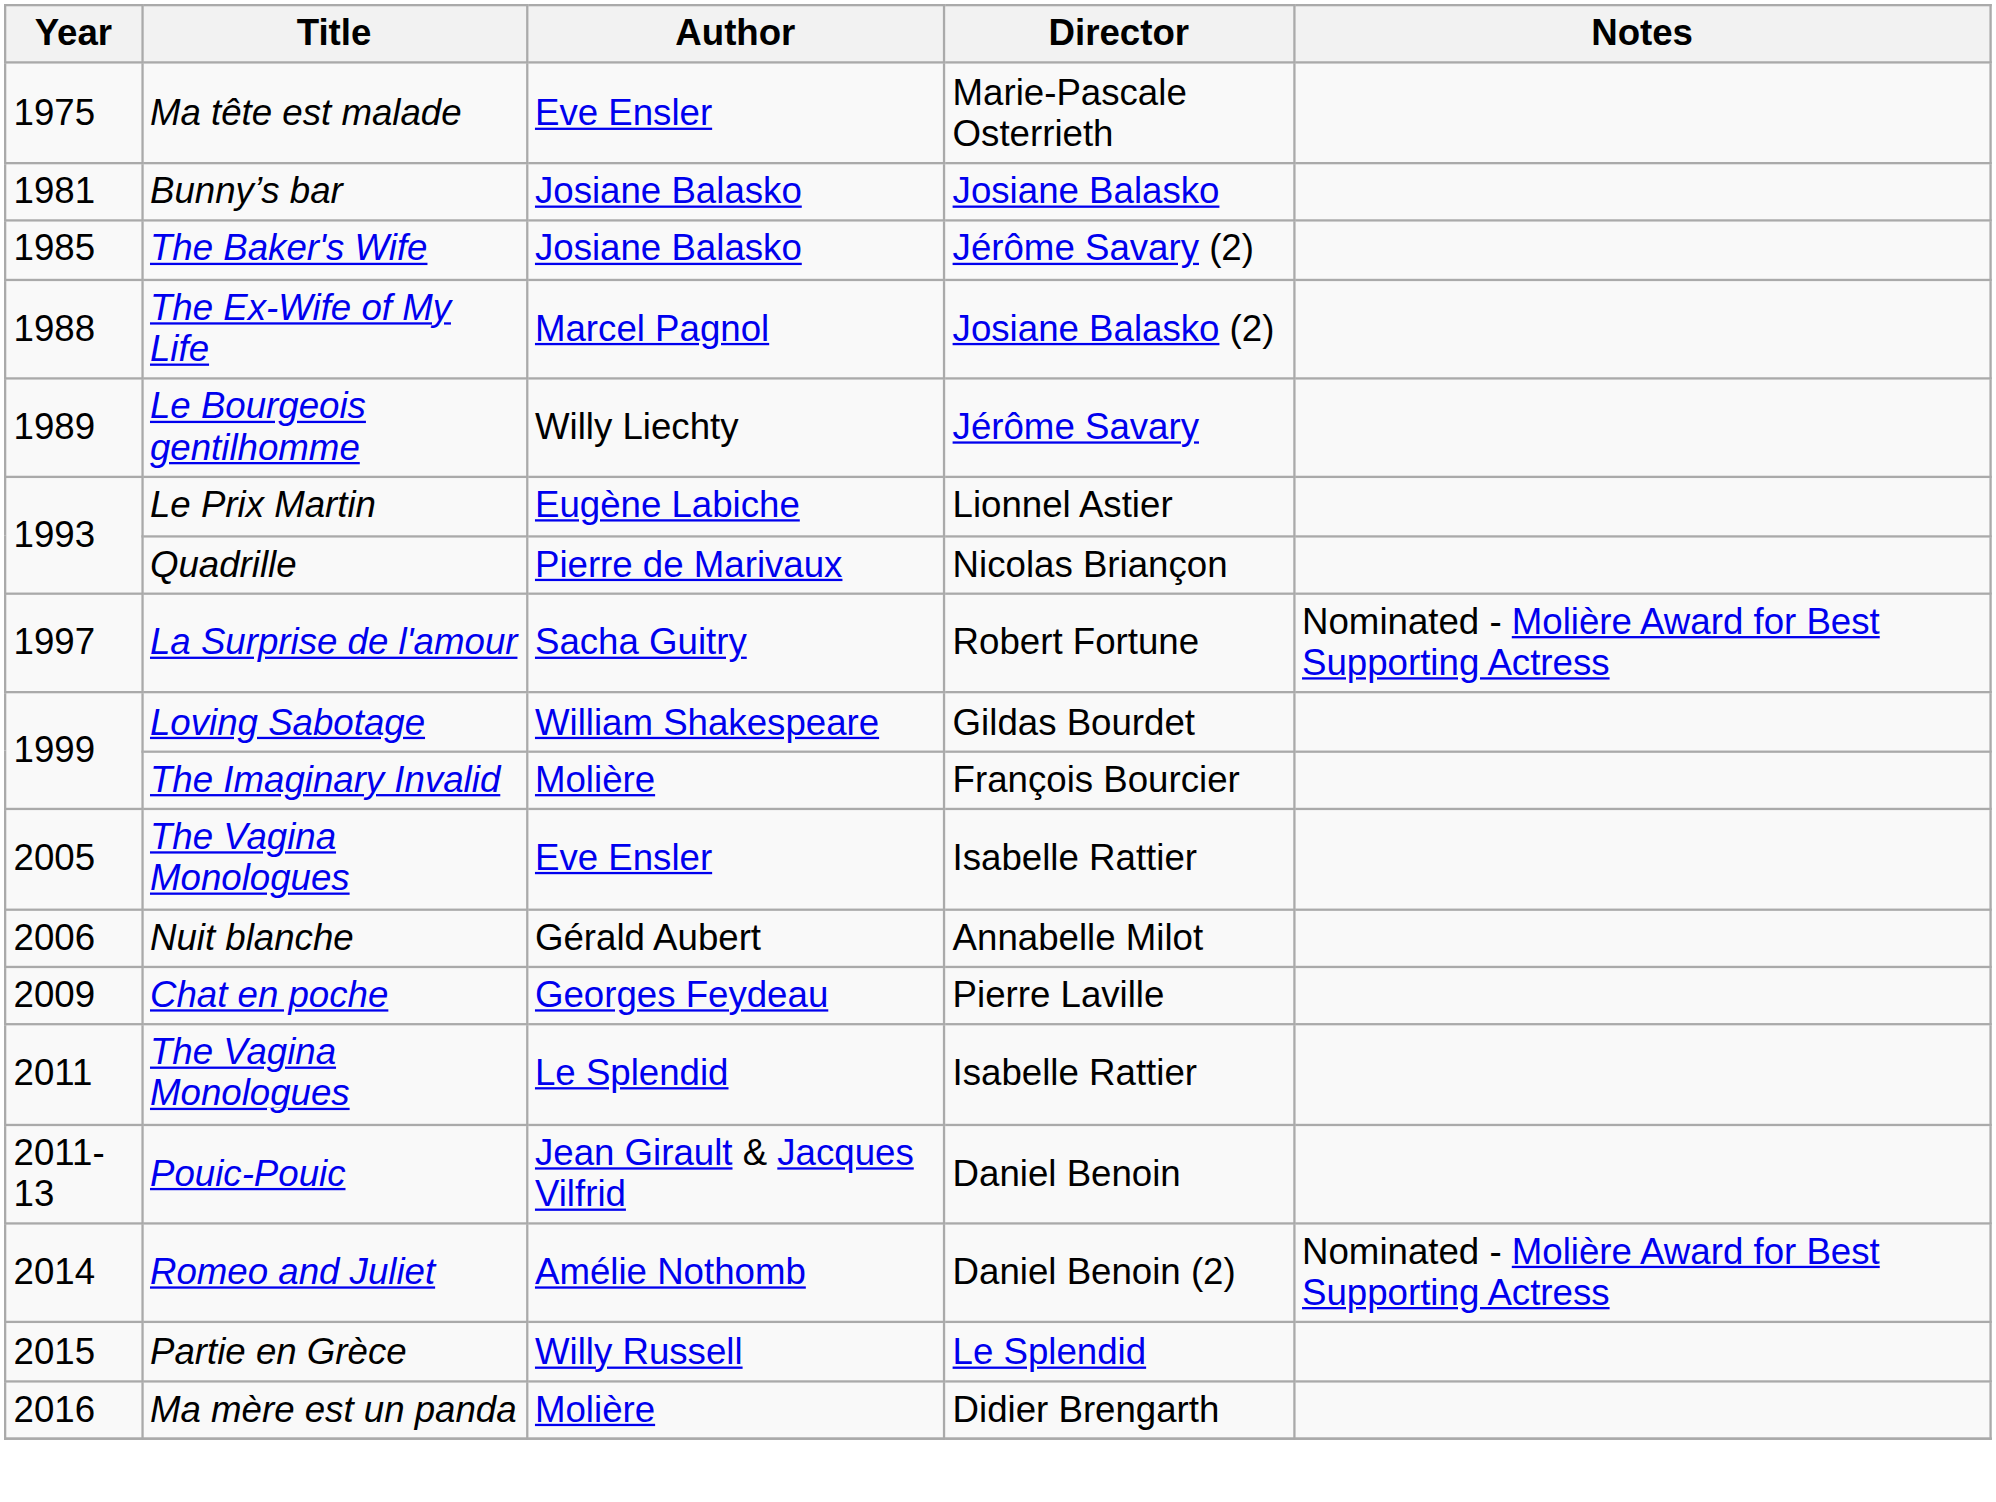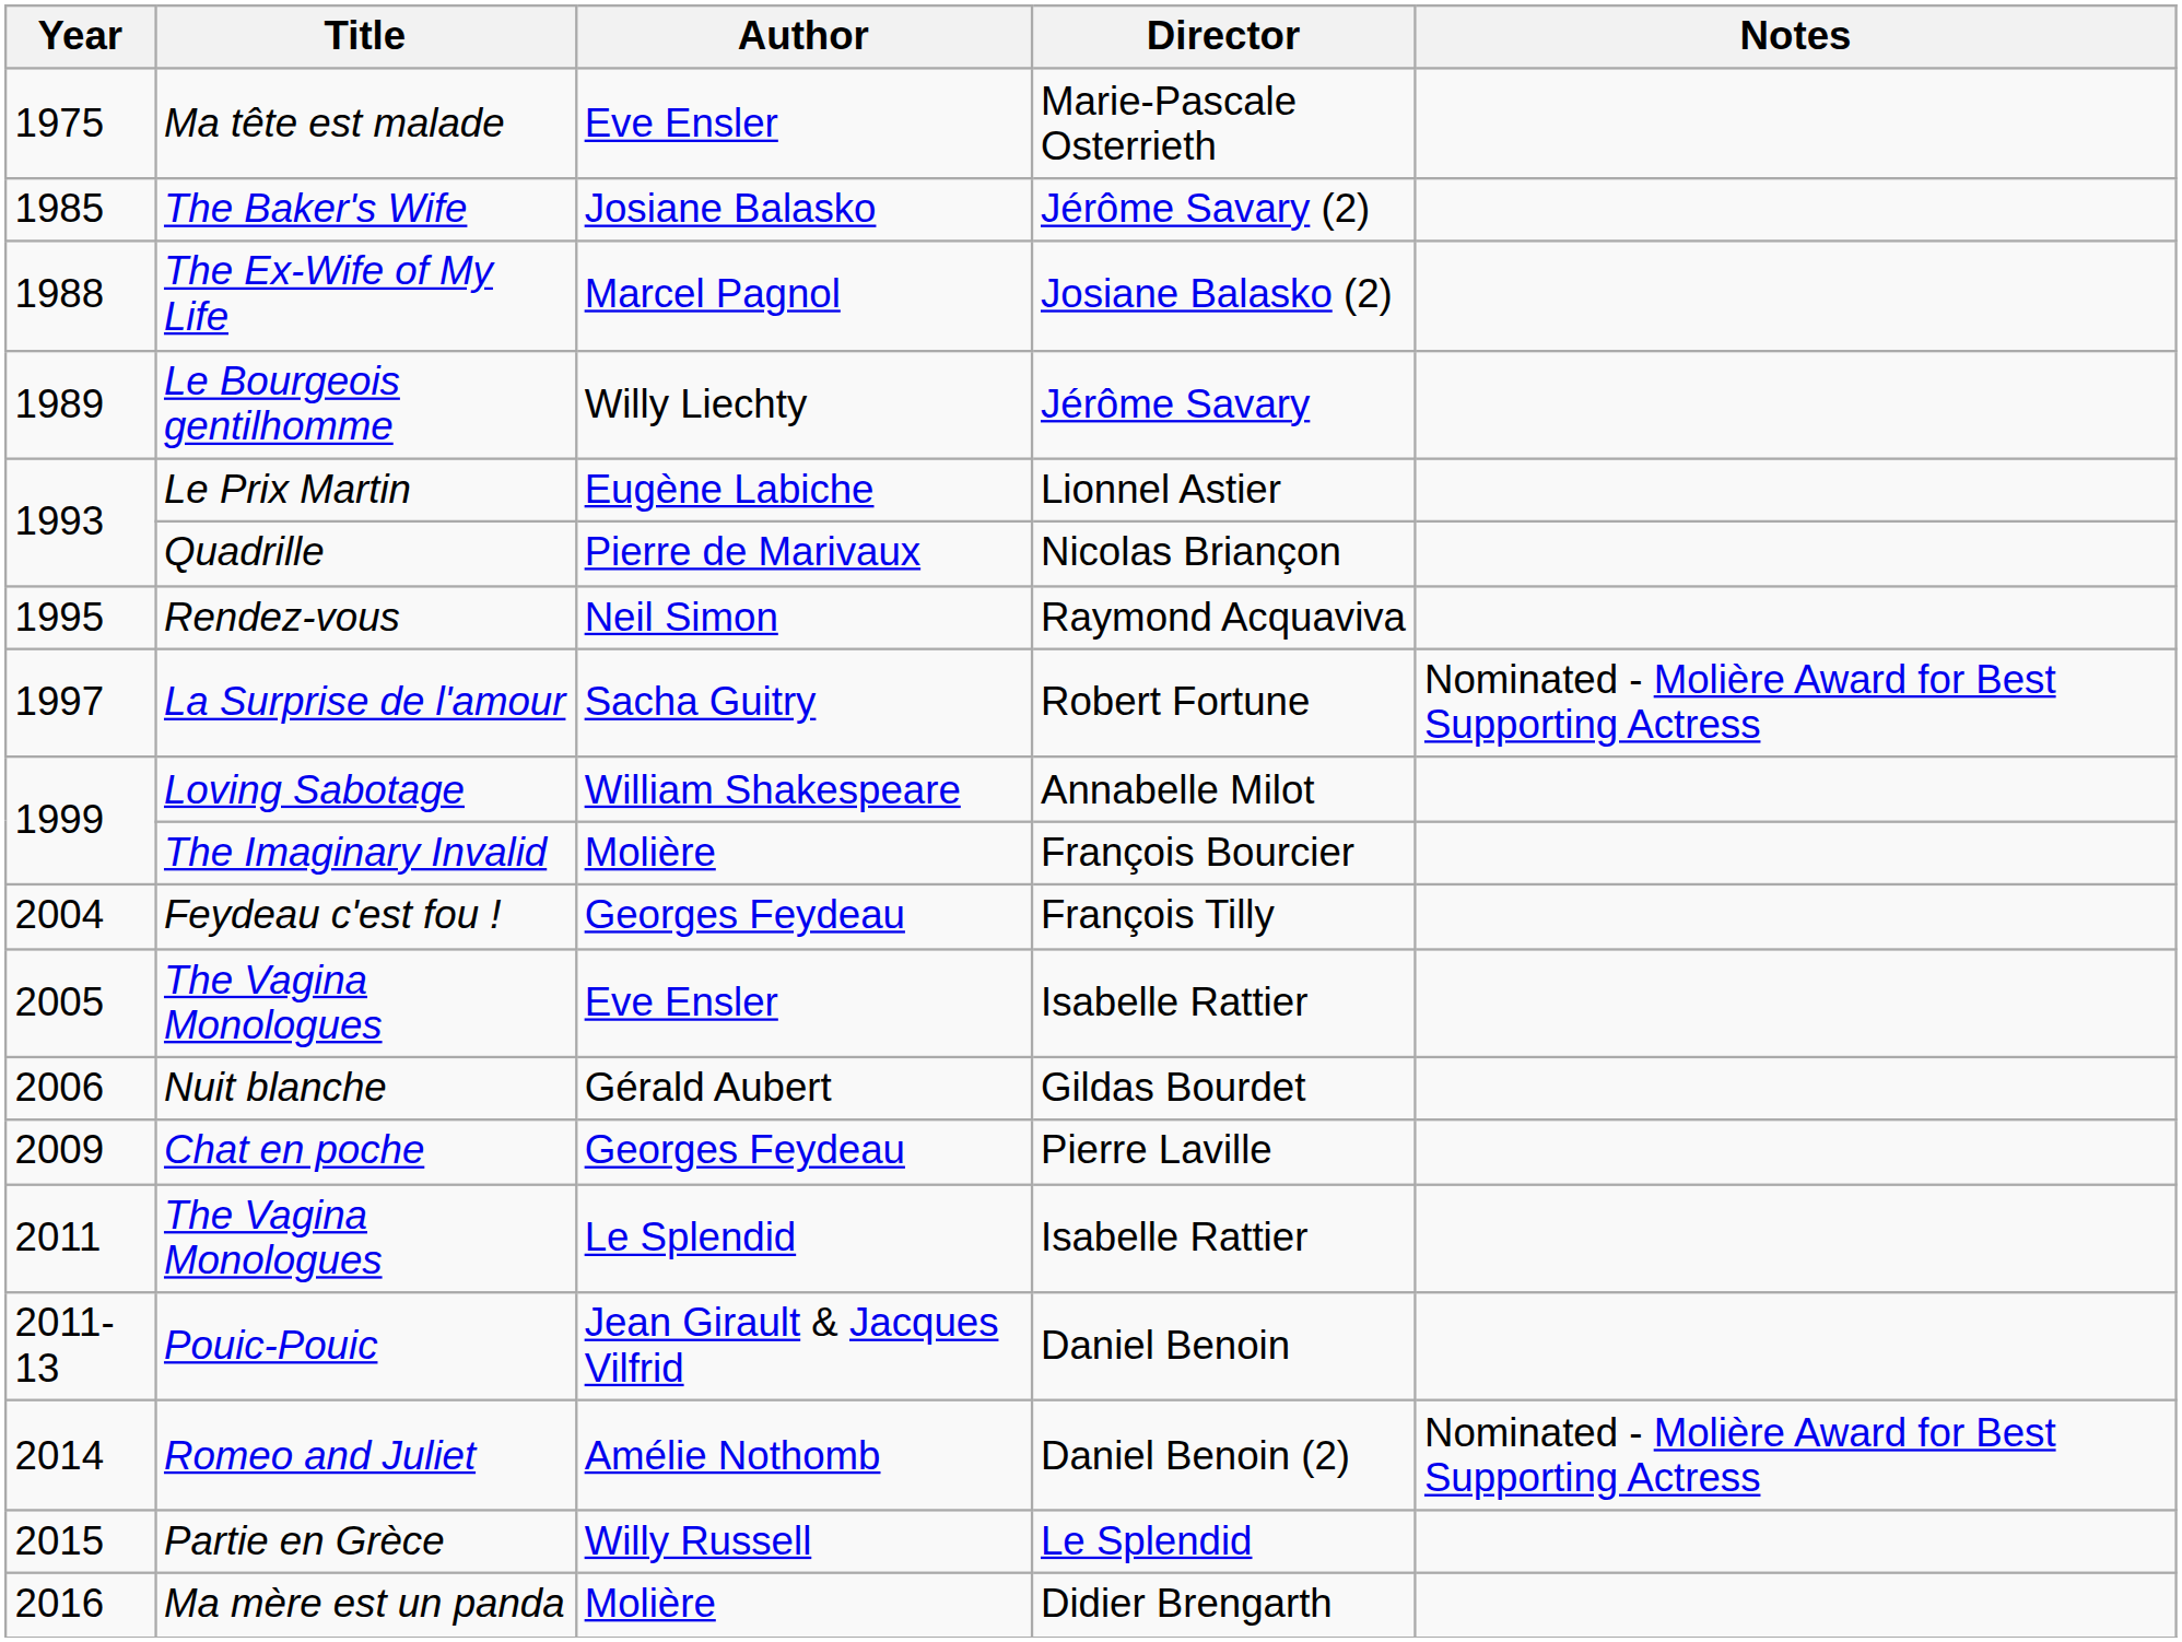- row: 1981 | Bunny’s bar | Josiane Balasko | Josiane Balasko
+ row: 1995 | Rendez-vous | Neil Simon | Raymond Acquaviva
Loving Sabotage | Director: Gildas Bourdet -> Annabelle Milot
+ row: 2004 | Feydeau c'est fou ! | Georges Feydeau | François Tilly
Nuit blanche | Director: Annabelle Milot -> Gildas Bourdet
